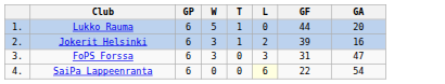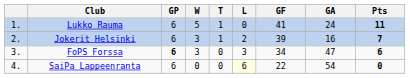+ column: Pts | 11 | 7 | 6 | 0
Lukko Rauma | GF: 44 -> 41
Lukko Rauma | GA: 20 -> 24
FoPS Forssa | GP: normal -> bold
FoPS Forssa | GF: 31 -> 34
